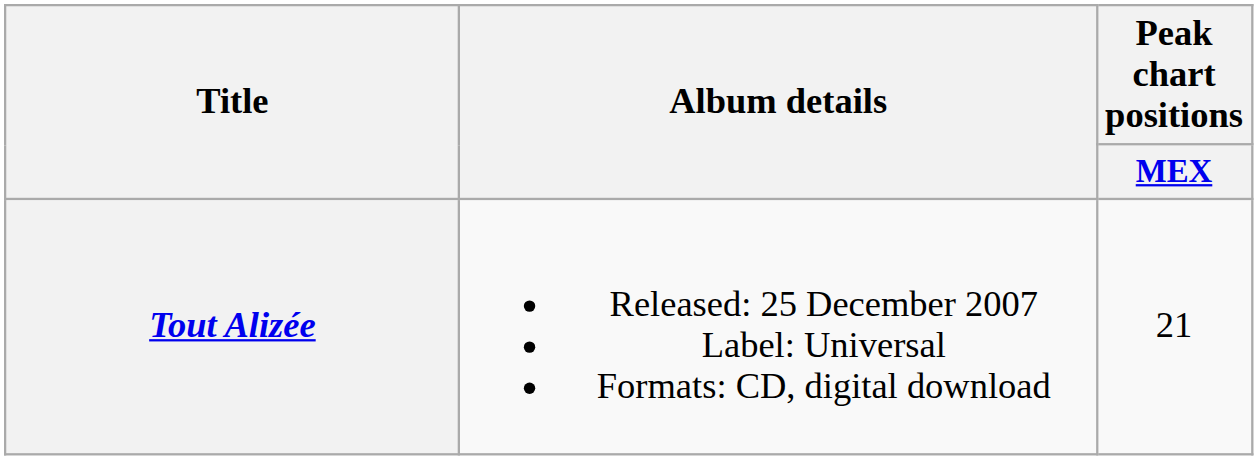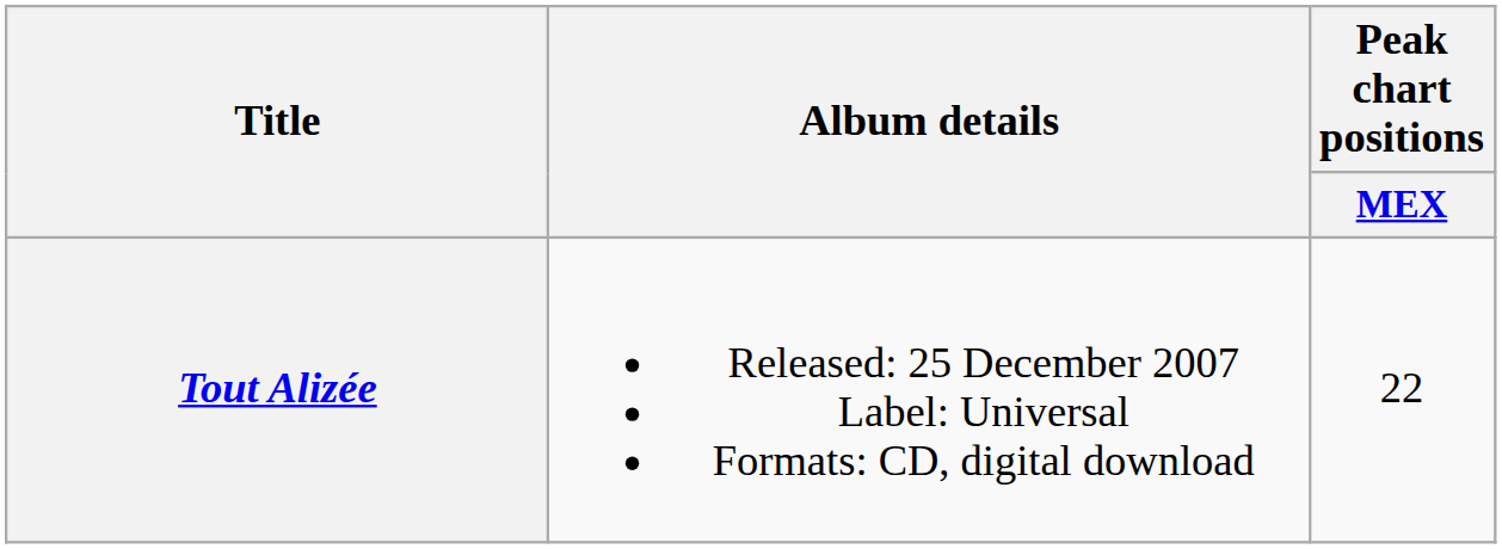Tout Alizée | Peak chart positions / MEX: 21 -> 22
